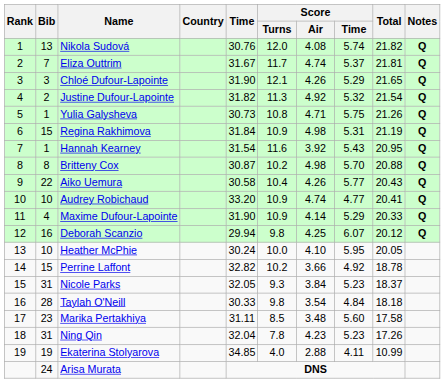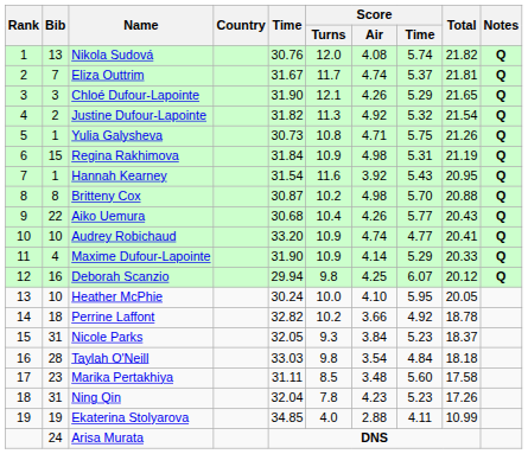Aiko Uemura | Time: 30.58 -> 30.68
Perrine Laffont | Bib: 15 -> 18
Taylah O'Neill | Time: 30.33 -> 33.03
